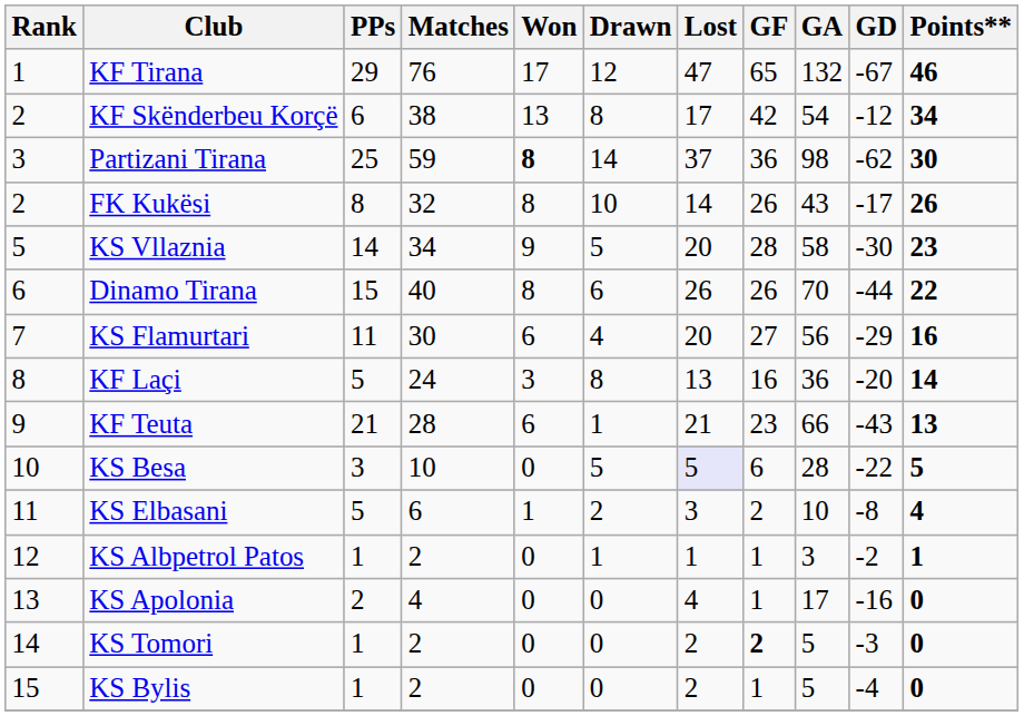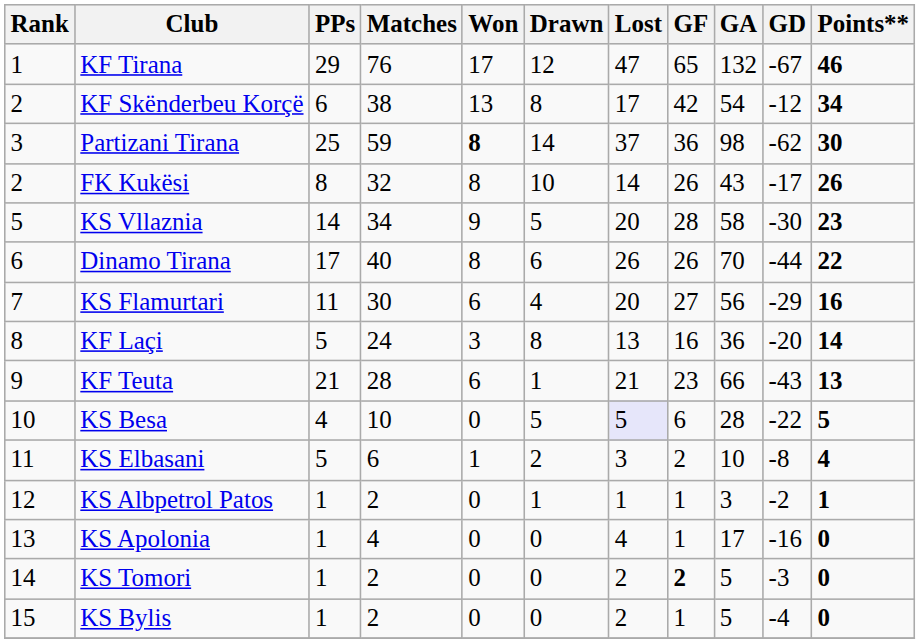Dinamo Tirana | PPs: 15 -> 17
KS Besa | PPs: 3 -> 4
KS Apolonia | PPs: 2 -> 1
